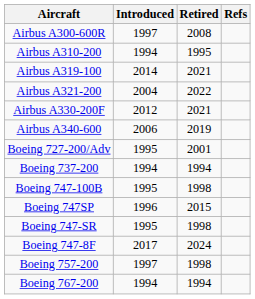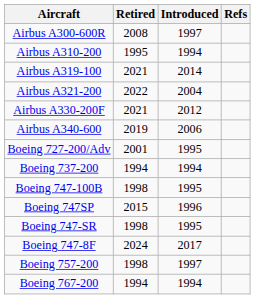columns swapped: Introduced <-> Retired
